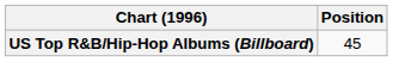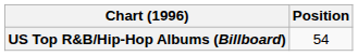US Top R&B/Hip-Hop Albums (Billboard) | Position: 45 -> 54
